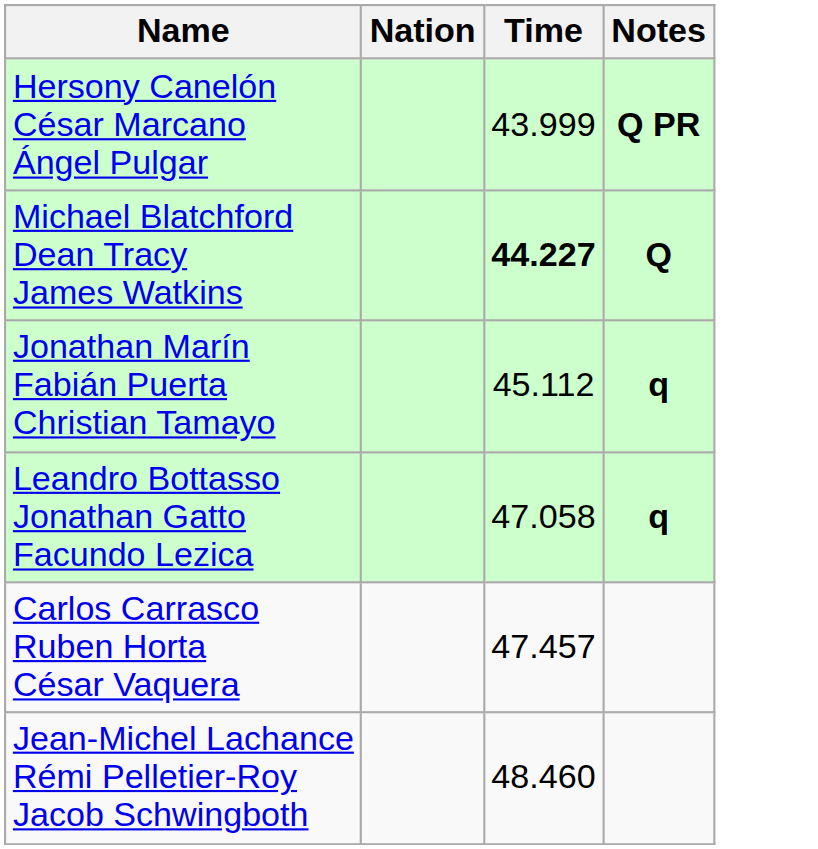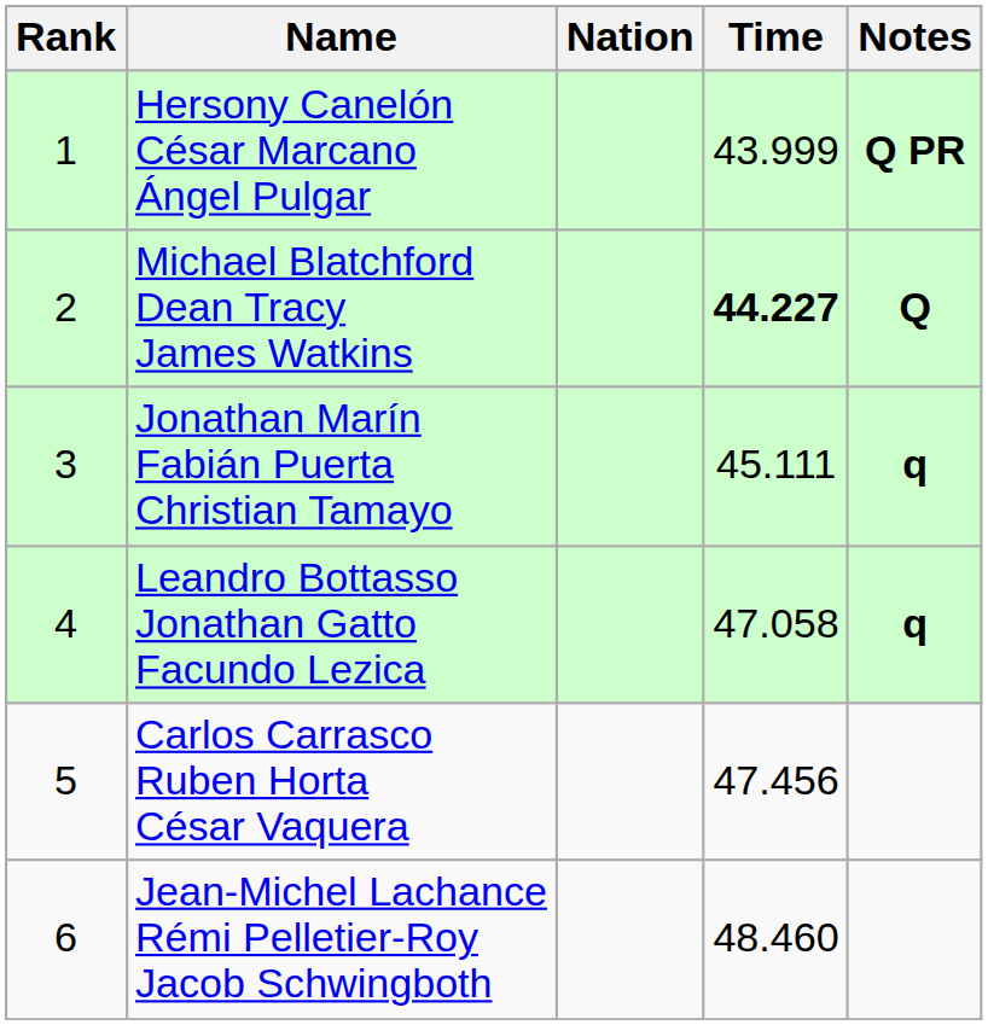+ column: Rank | 1 | 2 | 3 | 4 | 5 | 6
Jonathan Marín Fabián Puerta Christian Tamayo | Time: 45.112 -> 45.111
Carlos Carrasco Ruben Horta César Vaquera | Time: 47.457 -> 47.456
